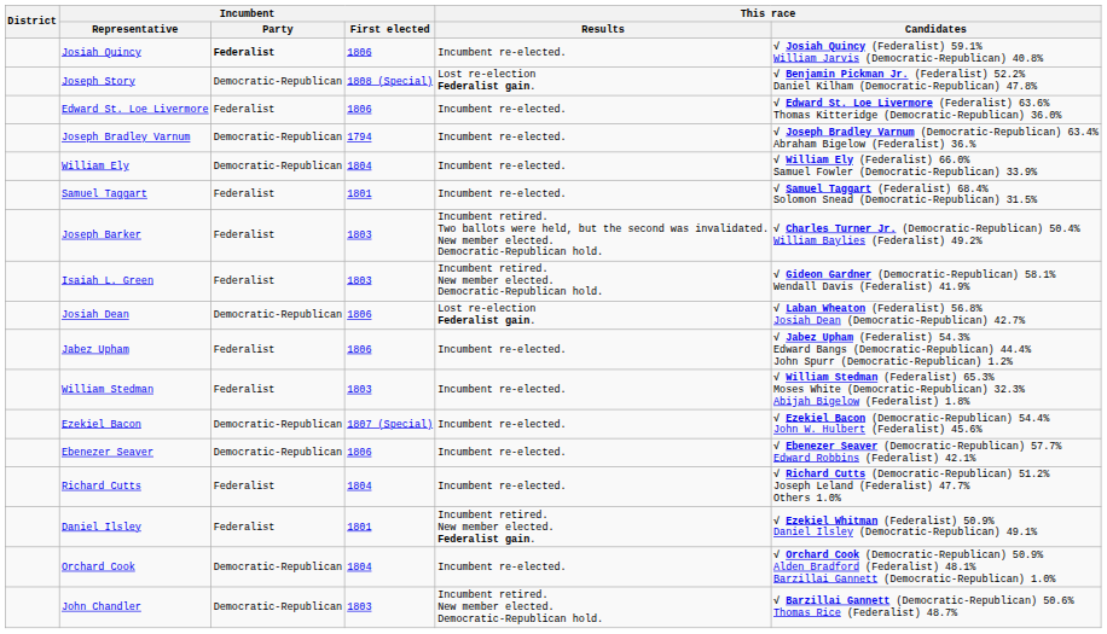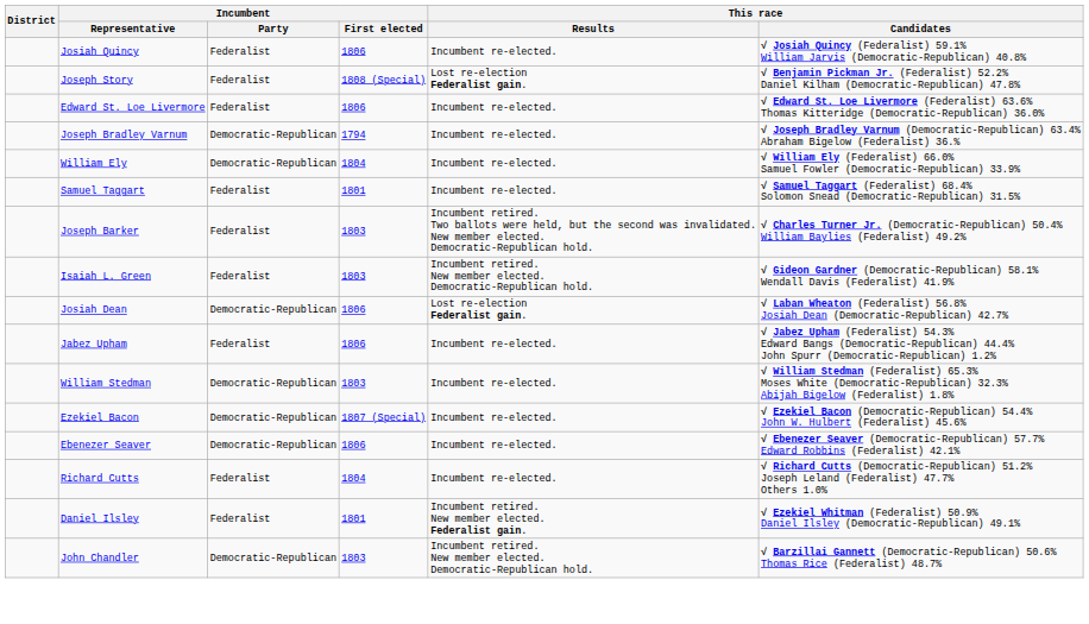Josiah Quincy | Incumbent / Party: bold -> normal
Joseph Story | Incumbent / Party: Democratic-Republican -> Federalist
William Stedman | Incumbent / Party: Federalist -> Democratic-Republican
- row: Orchard Cook | Democratic-Republican | 1804 | Incumbent re-elected. | √ Orchard Cook (Democratic-Republican) 50.9% Alden Bradford (Federalist) 48.1% Barzillai Gannett (Democratic-Republican) 1.0%
